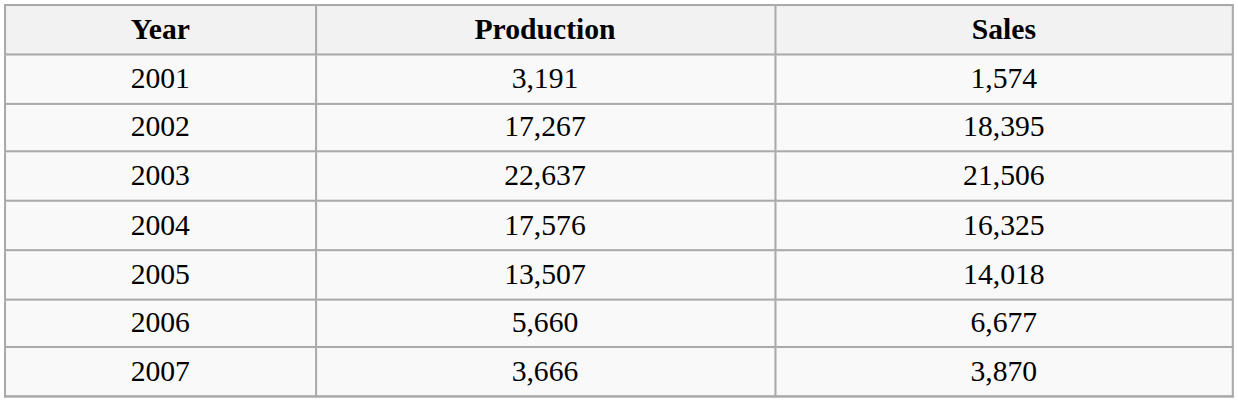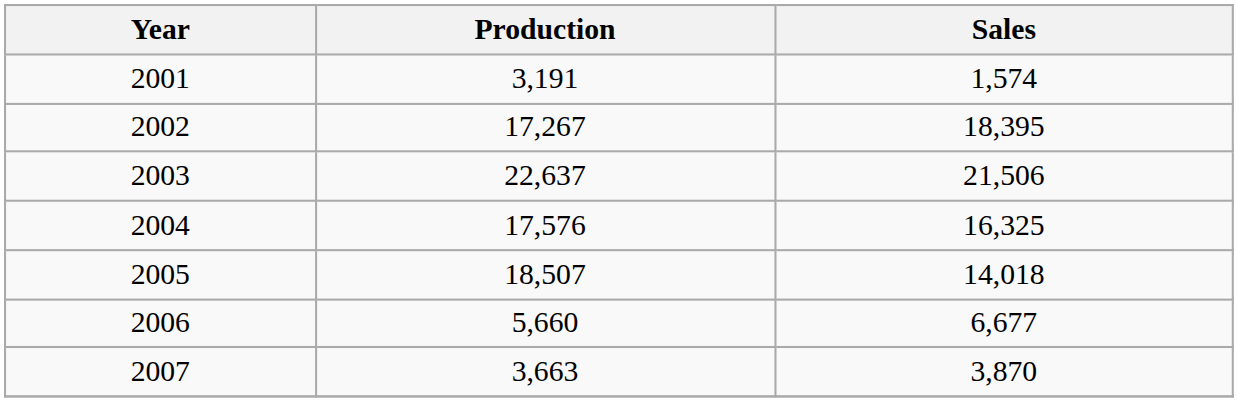2005 | Production: 13,507 -> 18,507
2007 | Production: 3,666 -> 3,663
